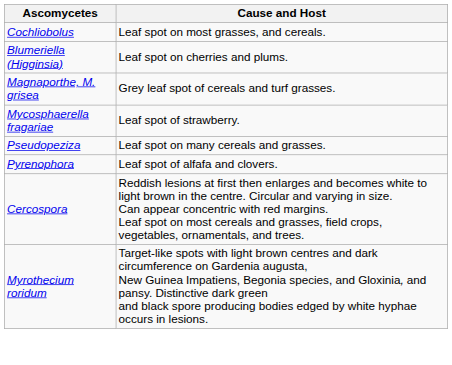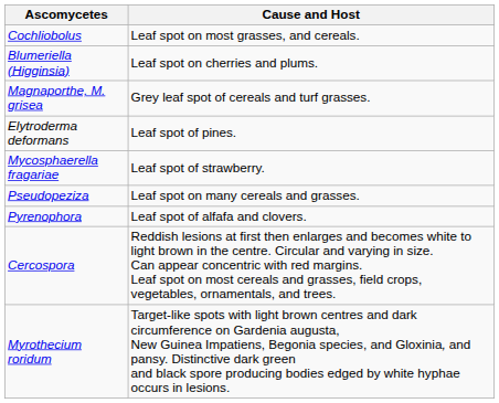+ row: Elytroderma deformans | Leaf spot of pines.
